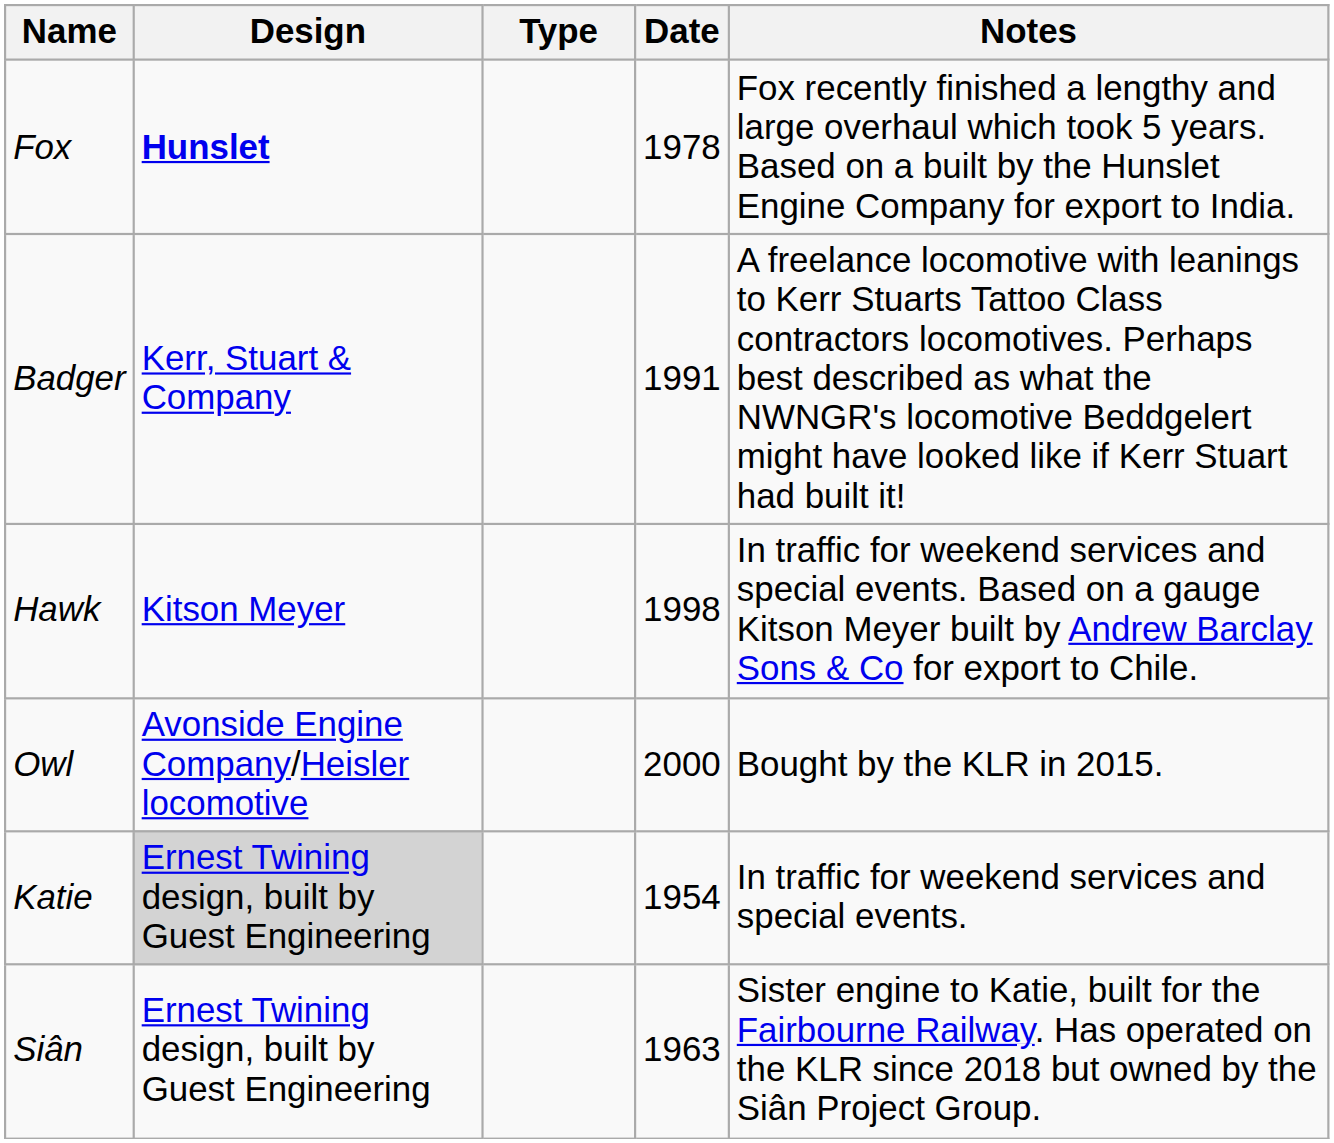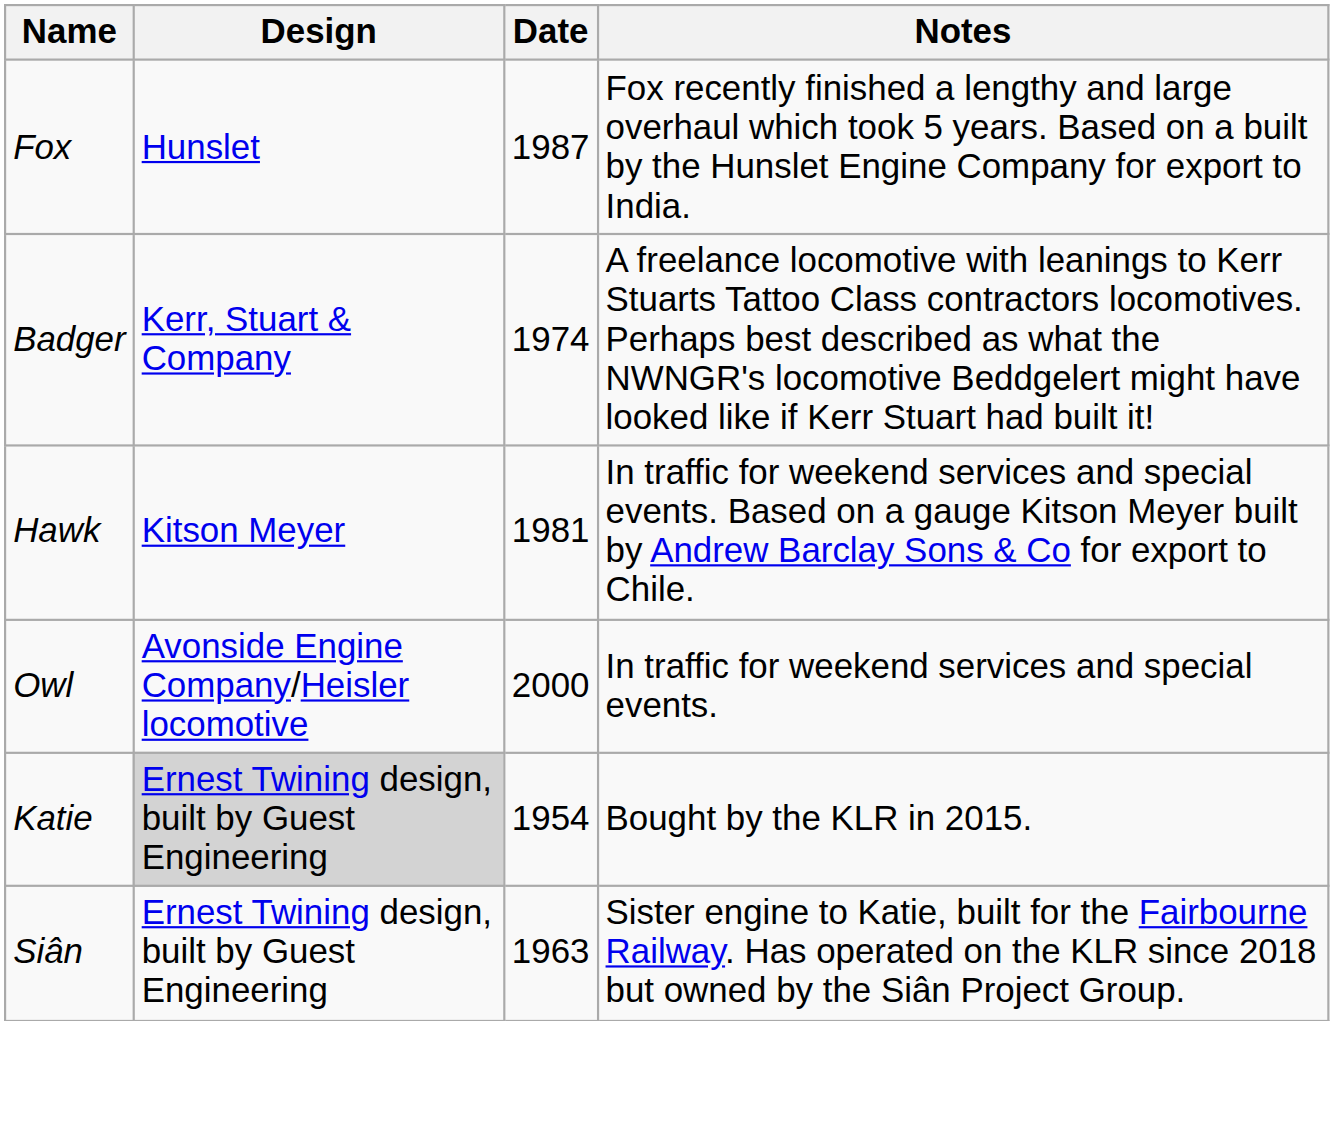- column: Type
Fox | Design: bold -> normal
Fox | Date: 1978 -> 1987
Badger | Date: 1991 -> 1974
Hawk | Date: 1998 -> 1981
Owl | Notes: Bought by the KLR in 2015. -> In traffic for weekend services and special events.
Katie | Notes: In traffic for weekend services and special events. -> Bought by the KLR in 2015.
